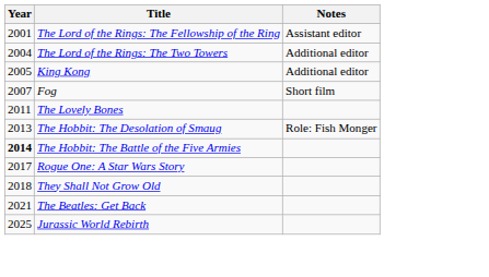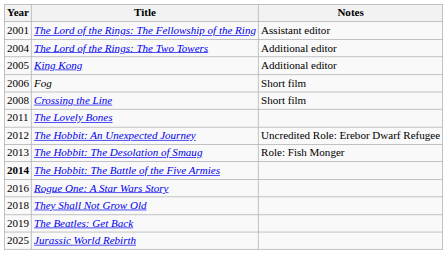Fog | Year: 2007 -> 2006
+ row: 2008 | Crossing the Line | Short film
+ row: 2012 | The Hobbit: An Unexpected Journey | Uncredited Role: Erebor Dwarf Refugee
Rogue One: A Star Wars Story | Year: 2017 -> 2016
The Beatles: Get Back | Year: 2021 -> 2019
